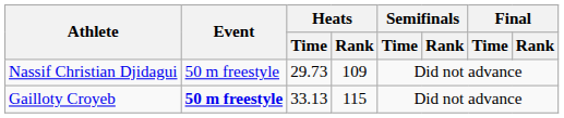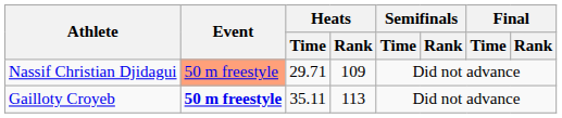Nassif Christian Djidagui | Event: no background -> lightsalmon background
Nassif Christian Djidagui | Heats / Time: 29.73 -> 29.71
Gailloty Croyeb | Heats / Time: 33.13 -> 35.11
Gailloty Croyeb | Heats / Rank: 115 -> 113
